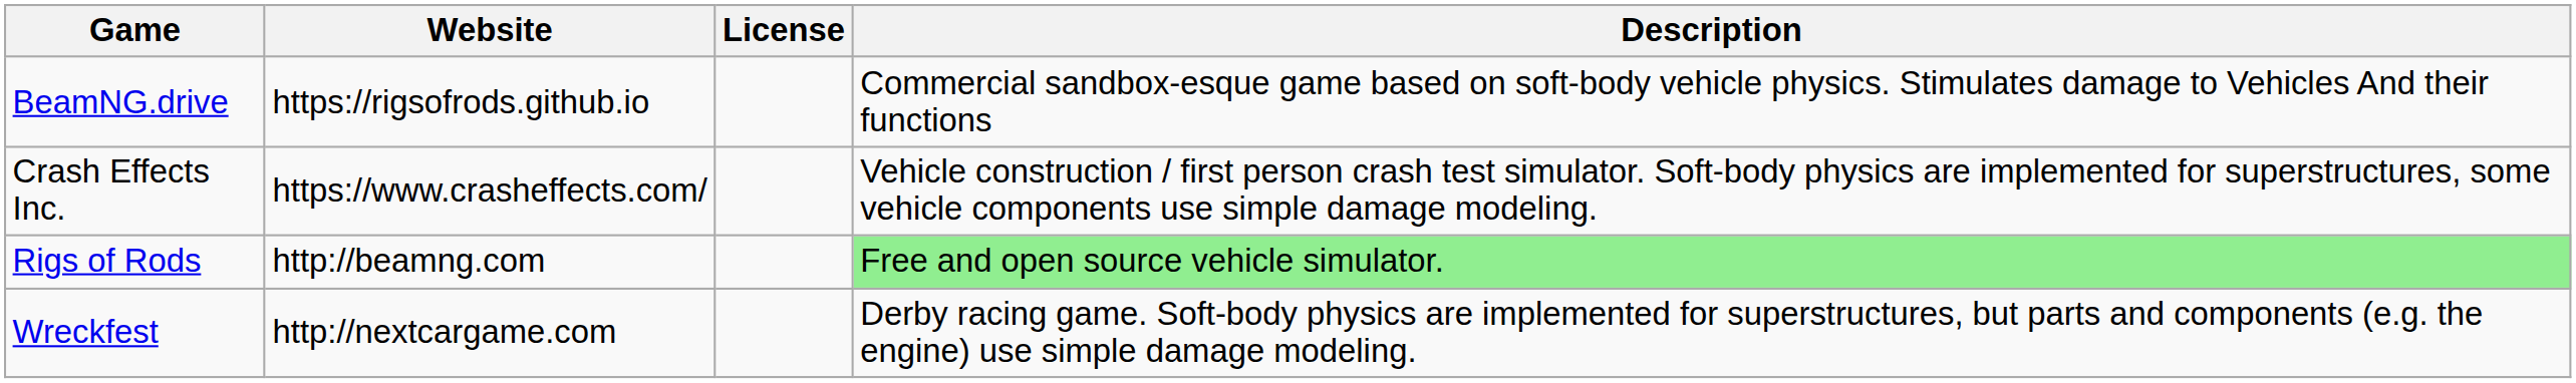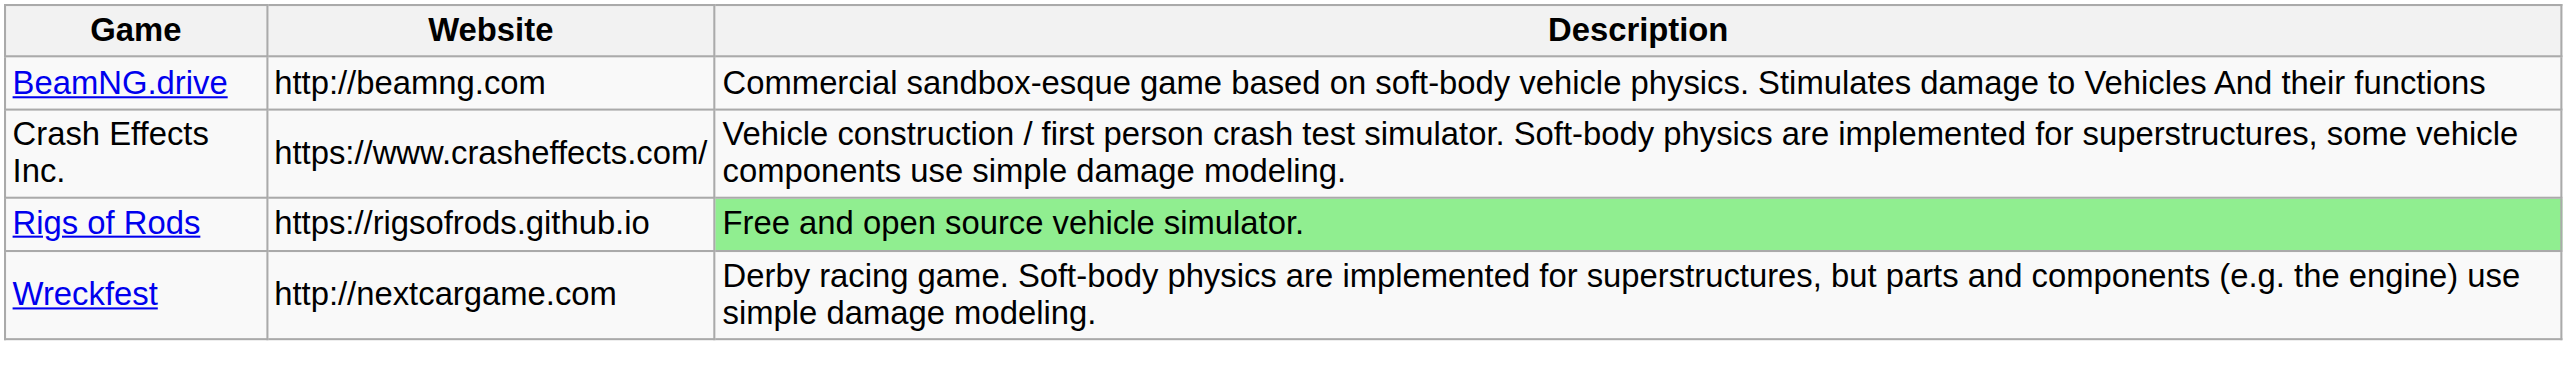- column: License
BeamNG.drive | Website: https://rigsofrods.github.io -> http://beamng.com
Rigs of Rods | Website: http://beamng.com -> https://rigsofrods.github.io
